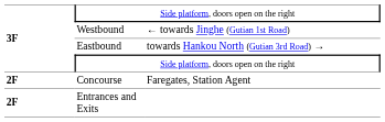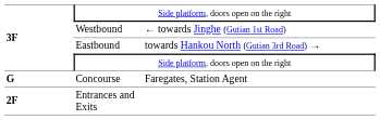Concourse | column 1: 2F -> G
